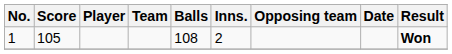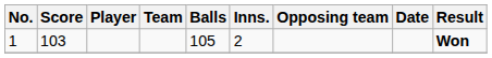1 | Score: 105 -> 103
1 | Balls: 108 -> 105
